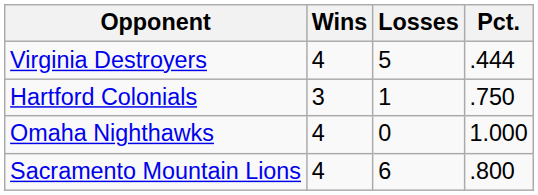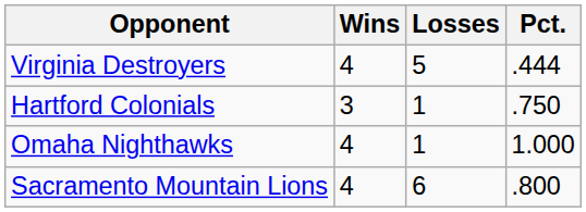Omaha Nighthawks | Losses: 0 -> 1
